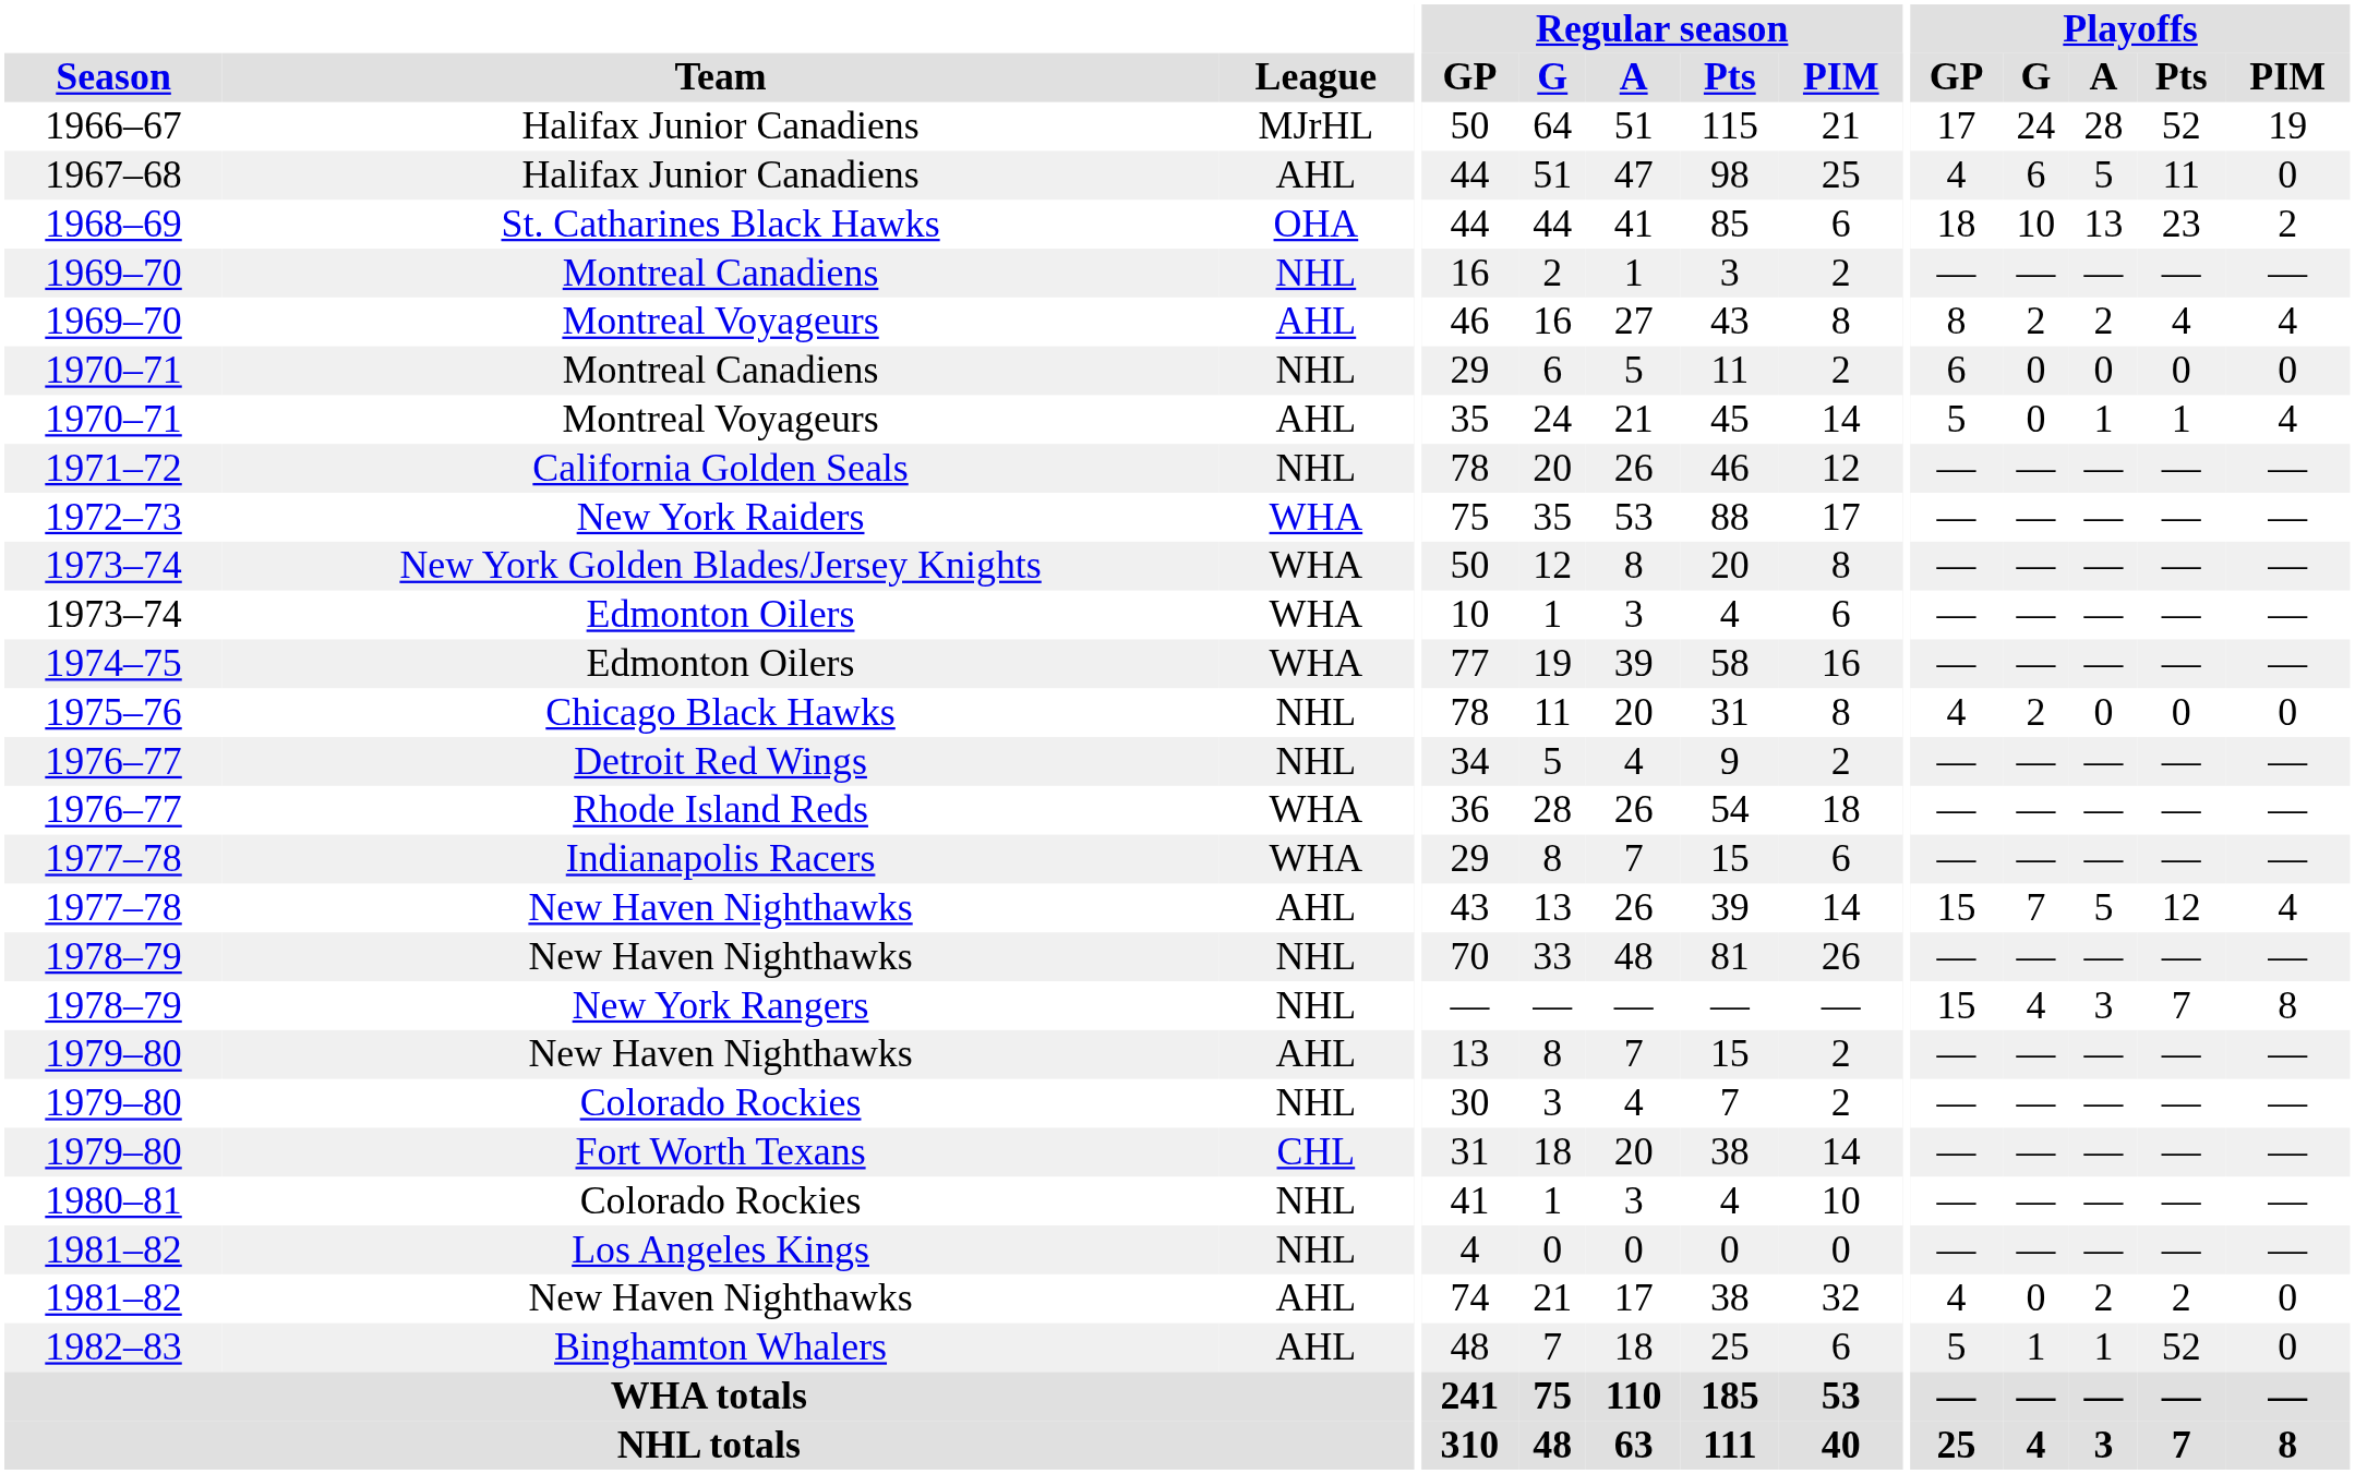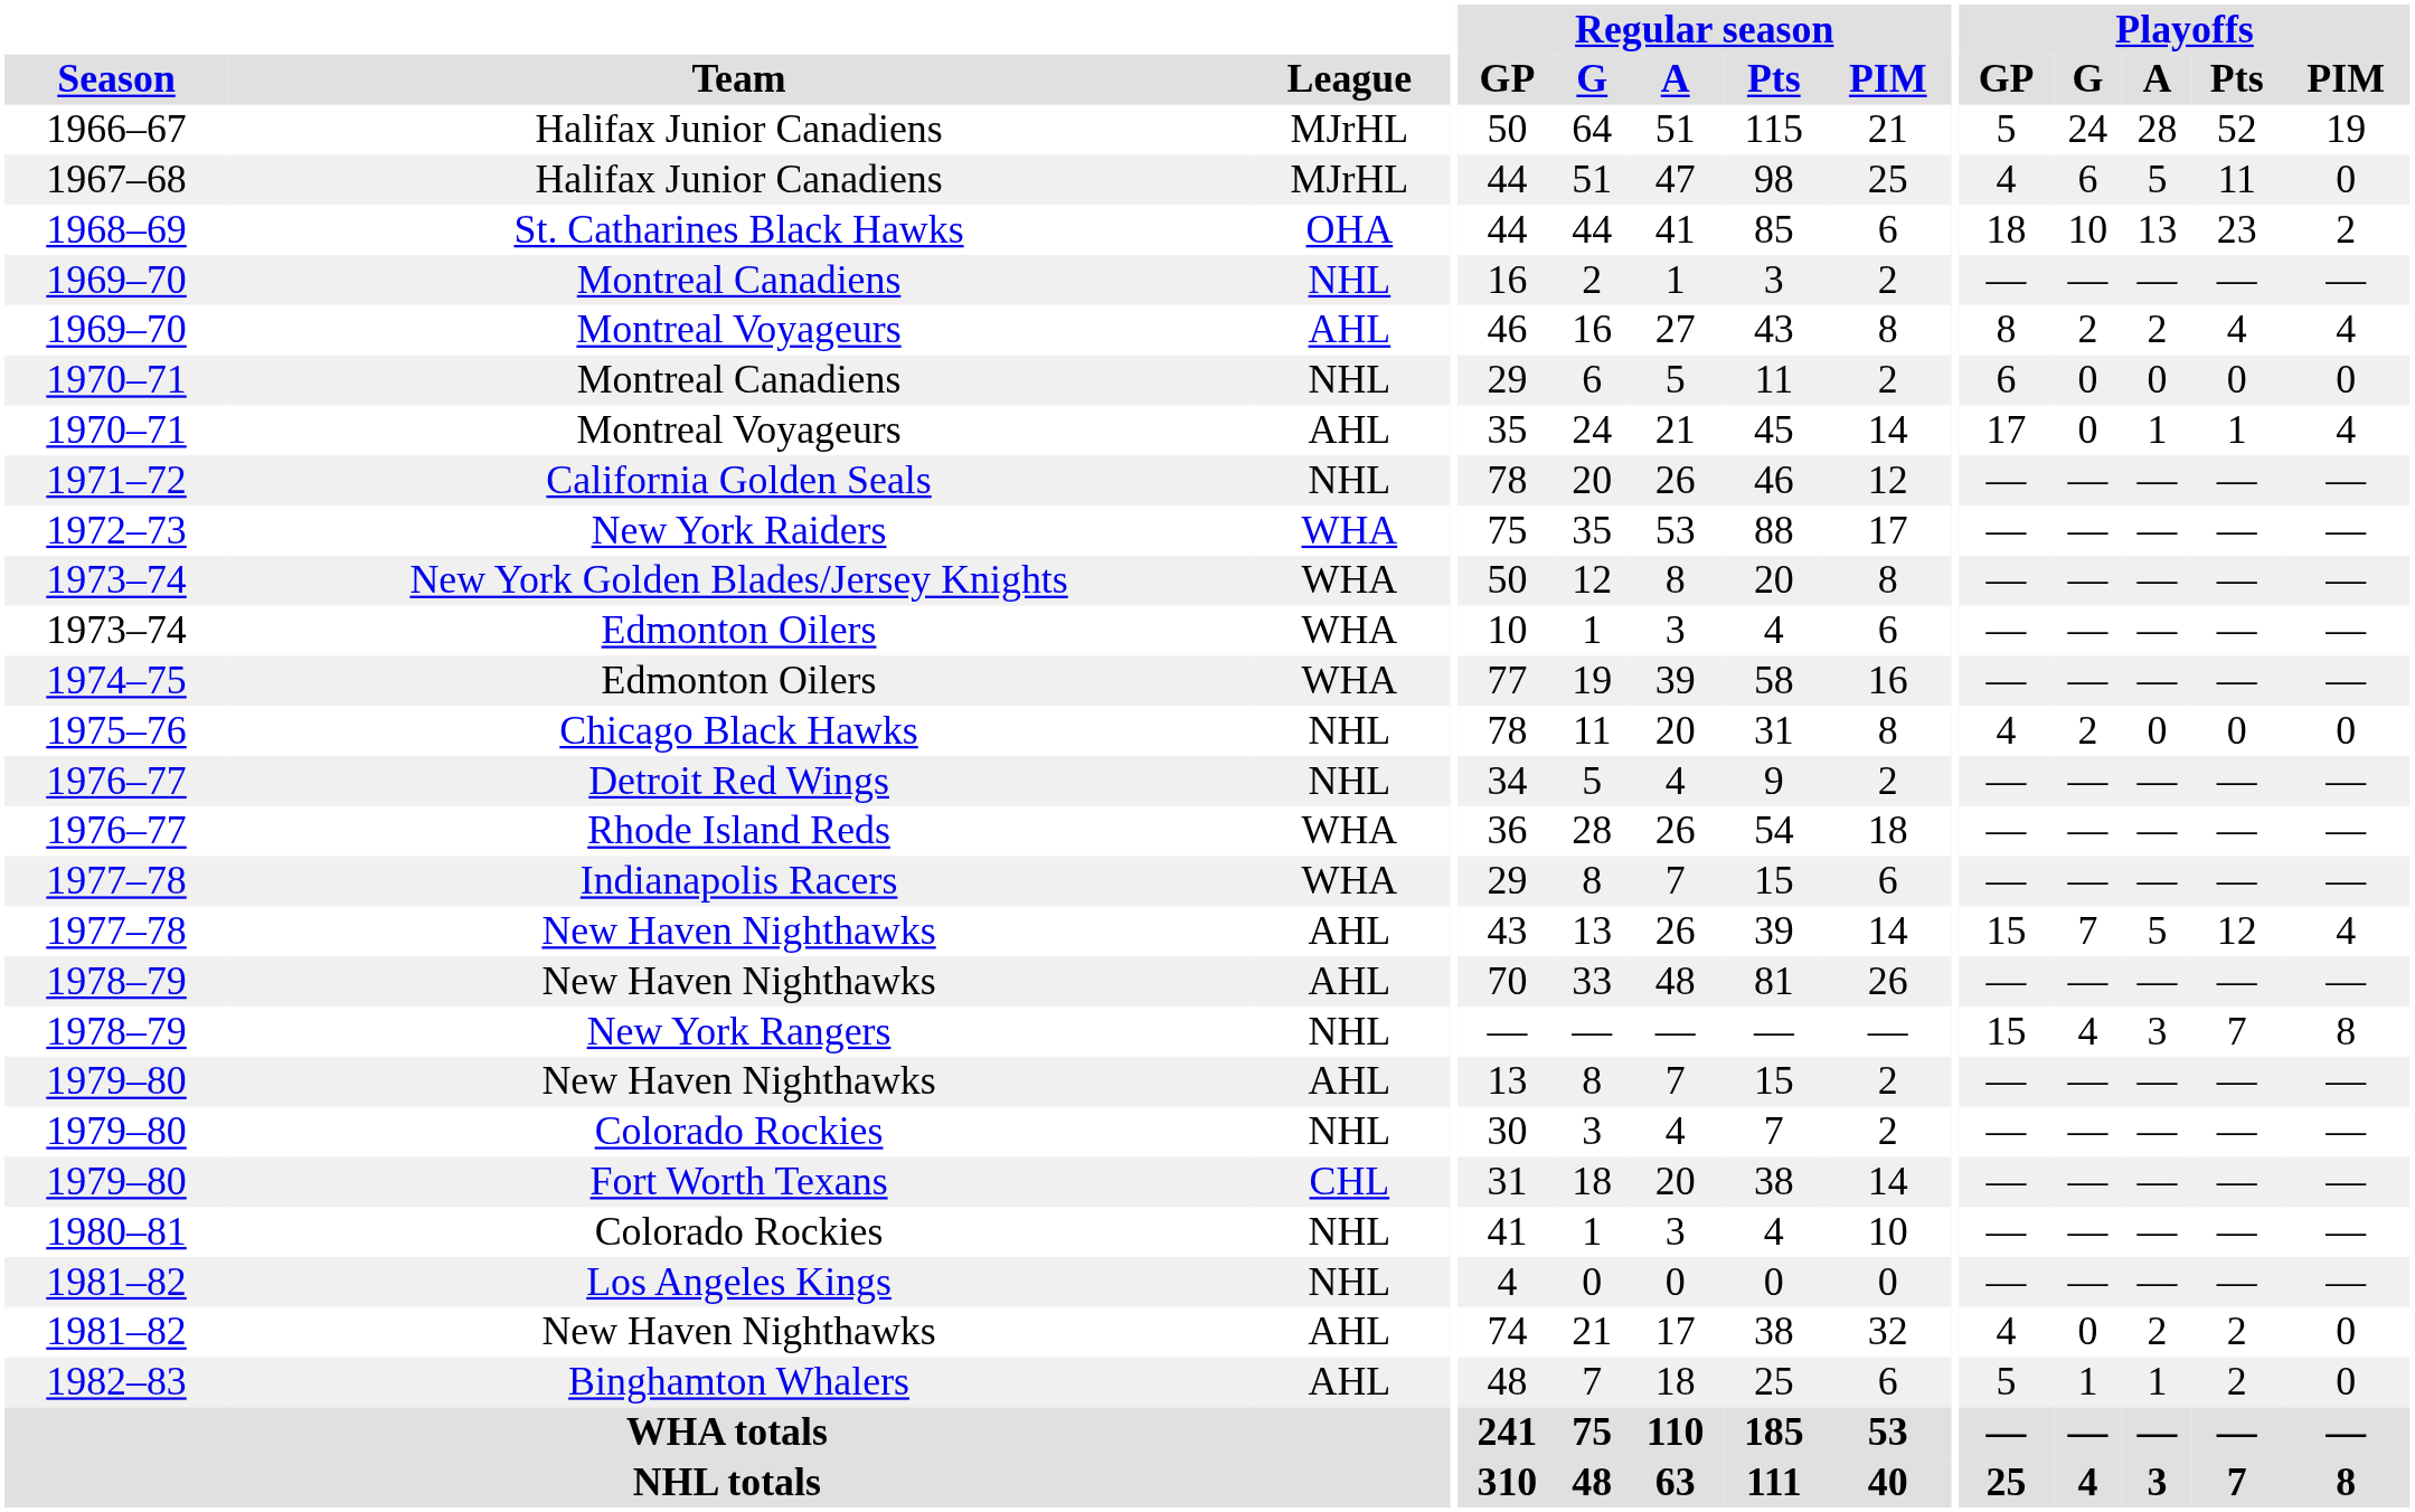1966–67 / Halifax Junior Canadiens | Playoffs / GP: 17 -> 5
1967–68 / Halifax Junior Canadiens | League: AHL -> MJrHL
1970–71 / Montreal Voyageurs | Playoffs / GP: 5 -> 17
1978–79 / New Haven Nighthawks | League: NHL -> AHL
Binghamton Whalers | Playoffs / Pts: 52 -> 2
